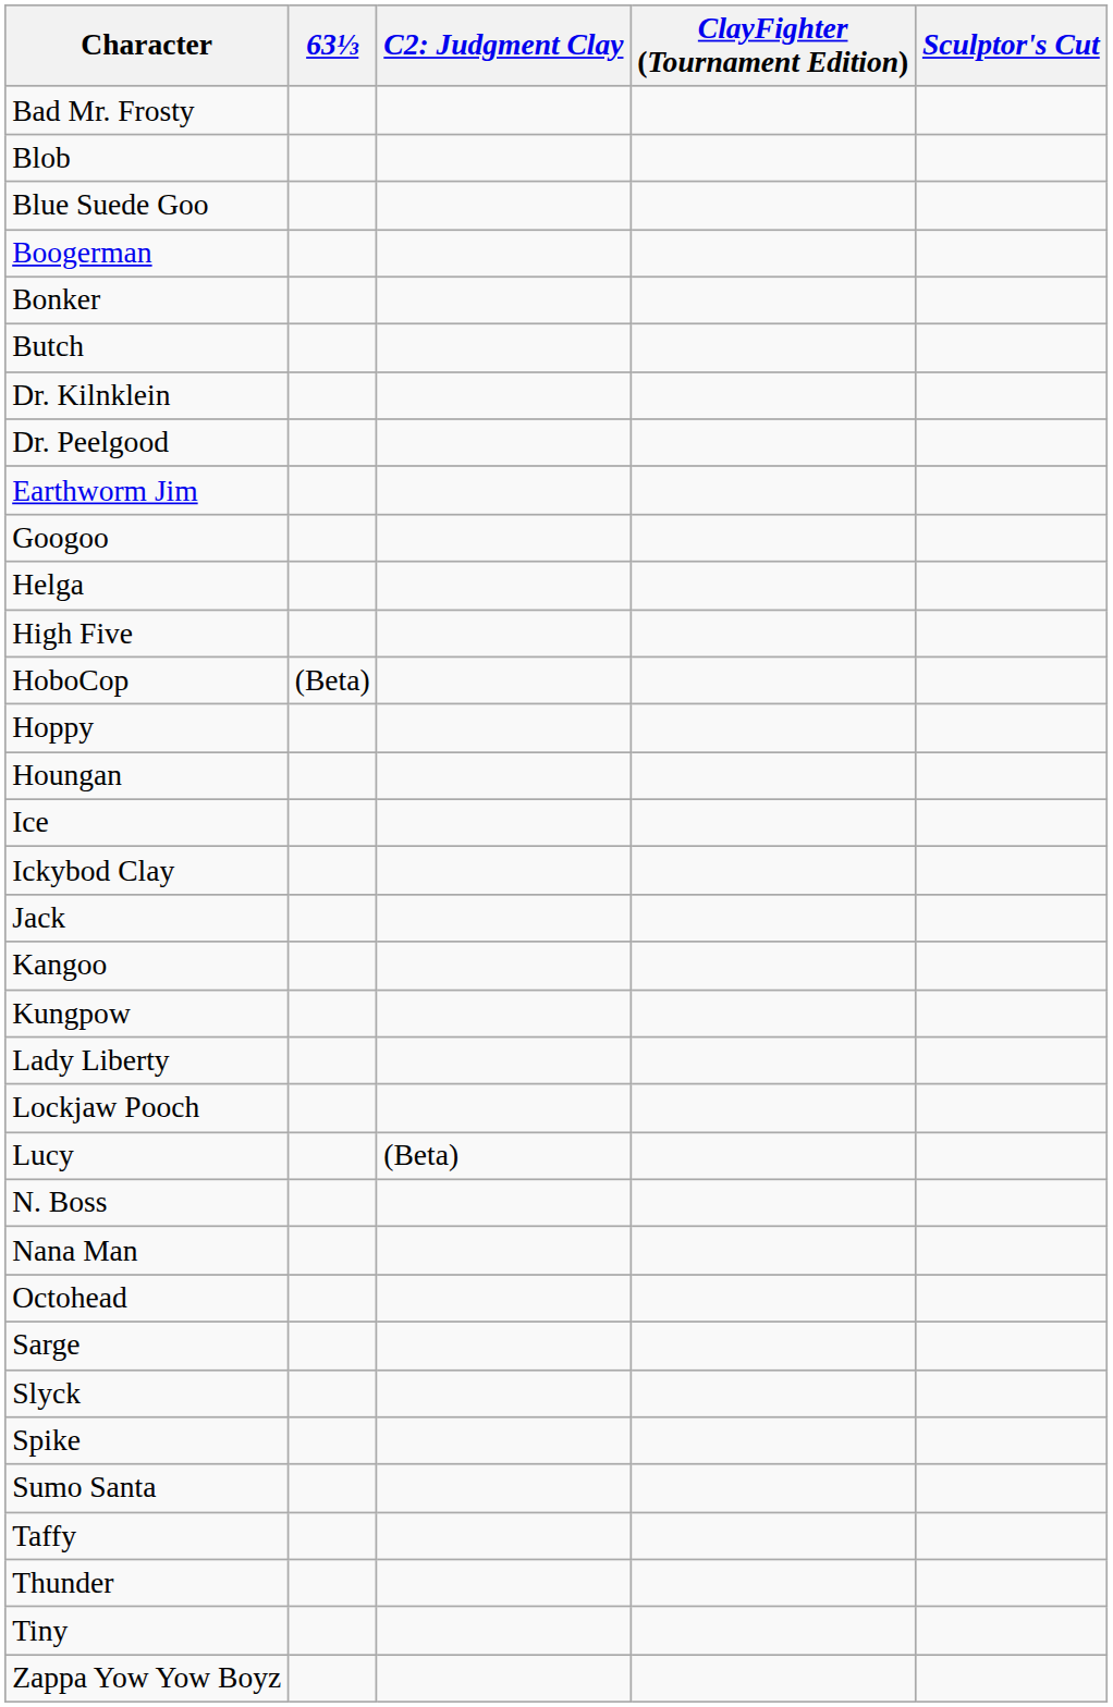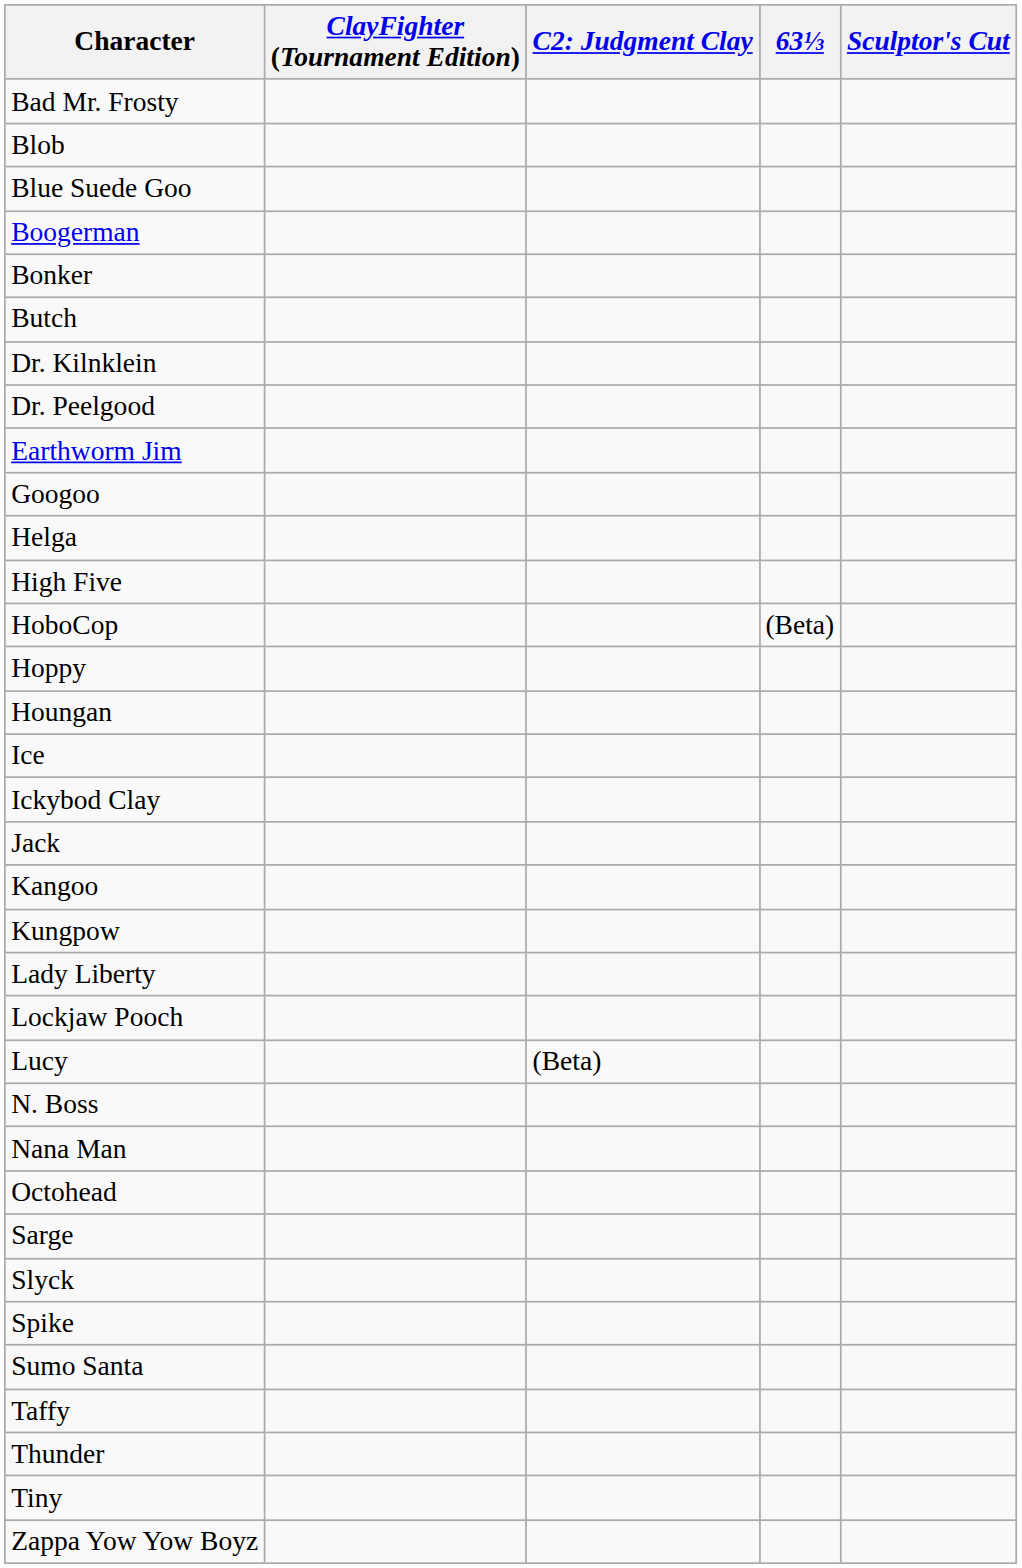columns swapped: ClayFighter (Tournament Edition) <-> 63⅓
